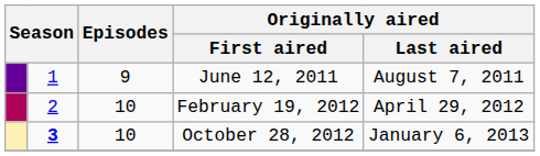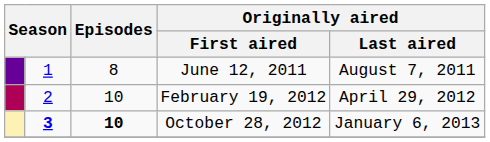June 12, 2011 | Episodes: 9 -> 8
October 28, 2012 | Episodes: normal -> bold
